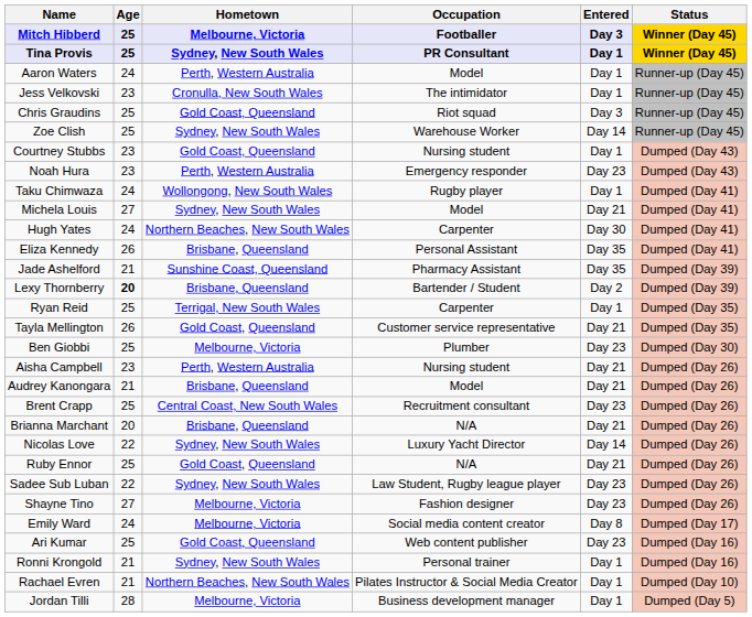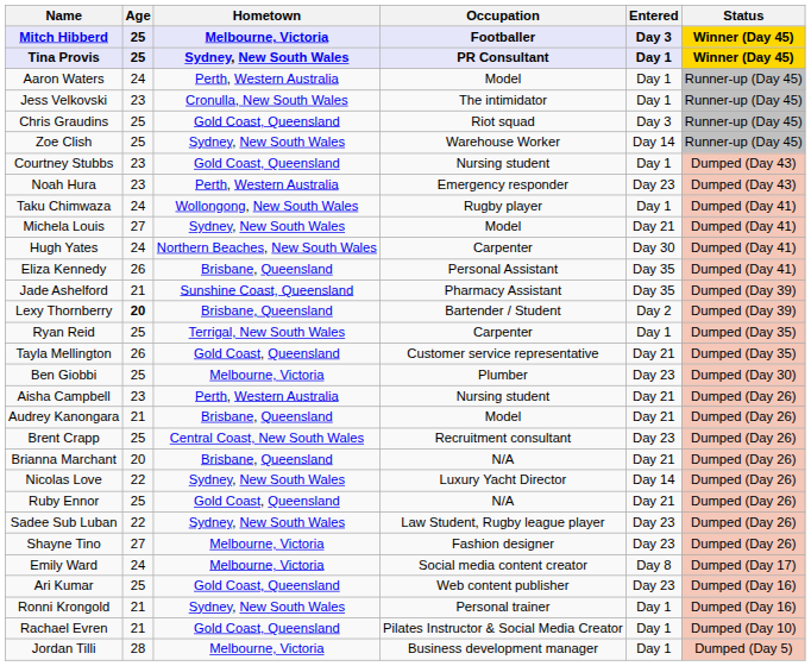Rachael Evren | Hometown: Northern Beaches, New South Wales -> Gold Coast, Queensland
